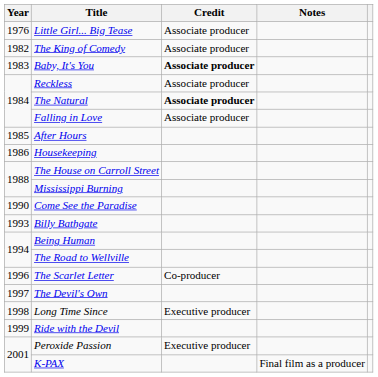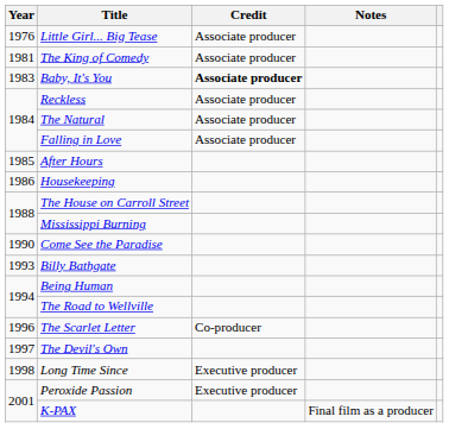The King of Comedy | Year: 1982 -> 1981
The Natural | Credit: bold -> normal
- row: 1999 | Ride with the Devil
